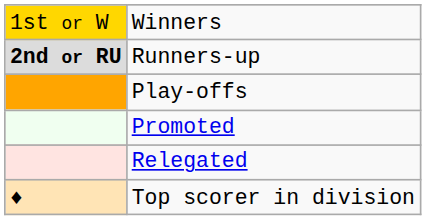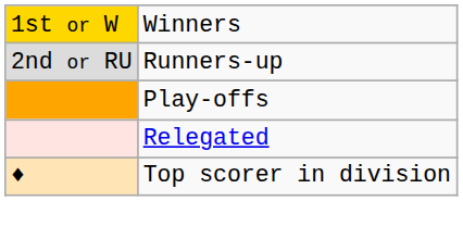Runners-up | column 1: bold -> normal
- row: Promoted
